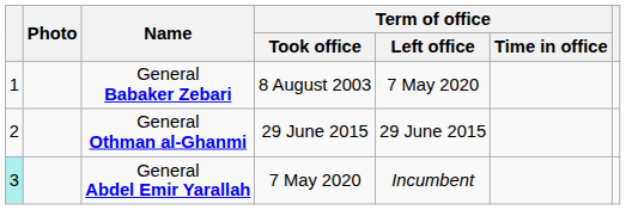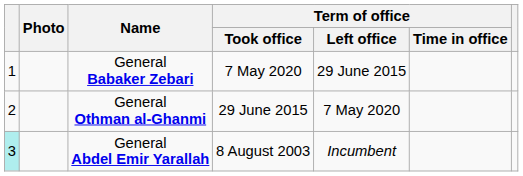General Babaker Zebari | Term of office / Took office: 8 August 2003 -> 7 May 2020
General Babaker Zebari | Term of office / Left office: 7 May 2020 -> 29 June 2015
General Othman al-Ghanmi | Term of office / Left office: 29 June 2015 -> 7 May 2020
General Abdel Emir Yarallah | Term of office / Took office: 7 May 2020 -> 8 August 2003
